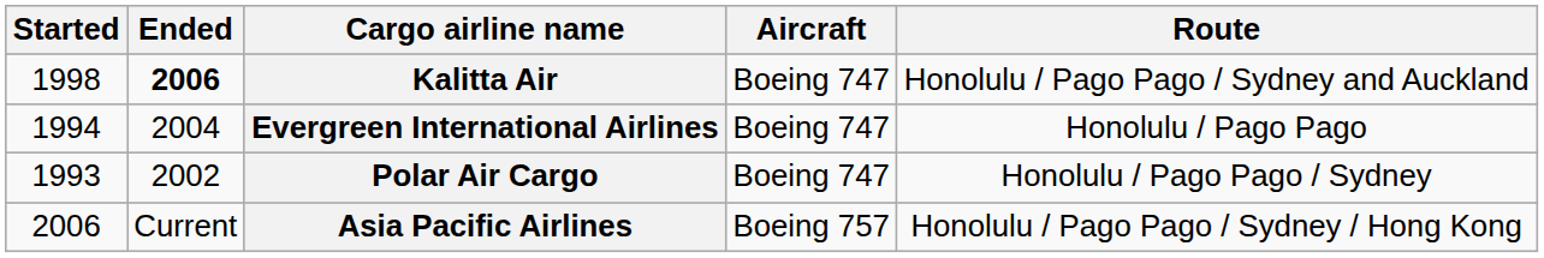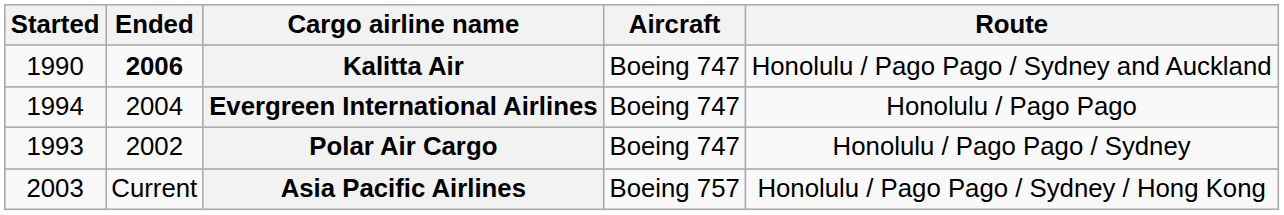Kalitta Air | Started: 1998 -> 1990
Asia Pacific Airlines | Started: 2006 -> 2003
